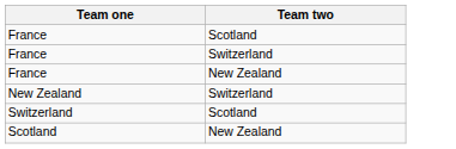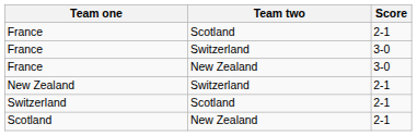+ column: Score | 2-1 | 3-0 | 3-0 | 2-1 | 2-1 | 2-1
